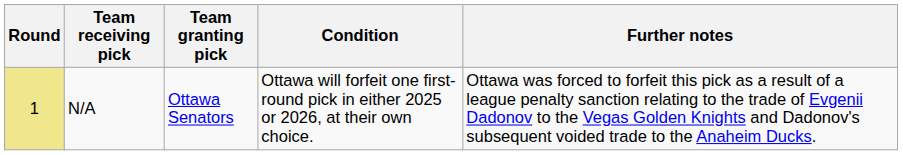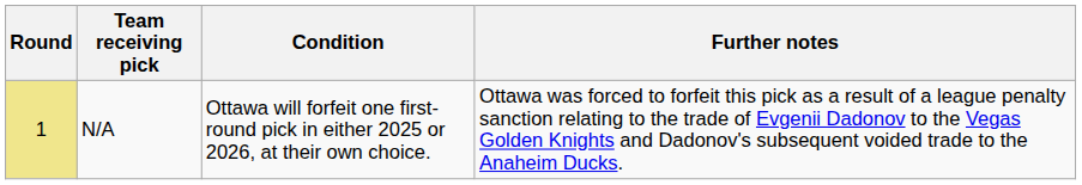- column: Team granting pick | Ottawa Senators
